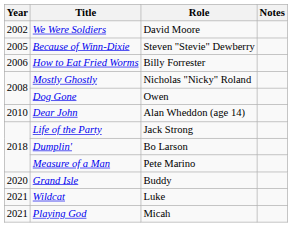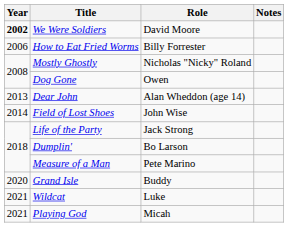We Were Soldiers | Year: normal -> bold
- row: 2005 | Because of Winn-Dixie | Steven "Stevie" Dewberry
Dear John | Year: 2010 -> 2013
+ row: 2014 | Field of Lost Shoes | John Wise
